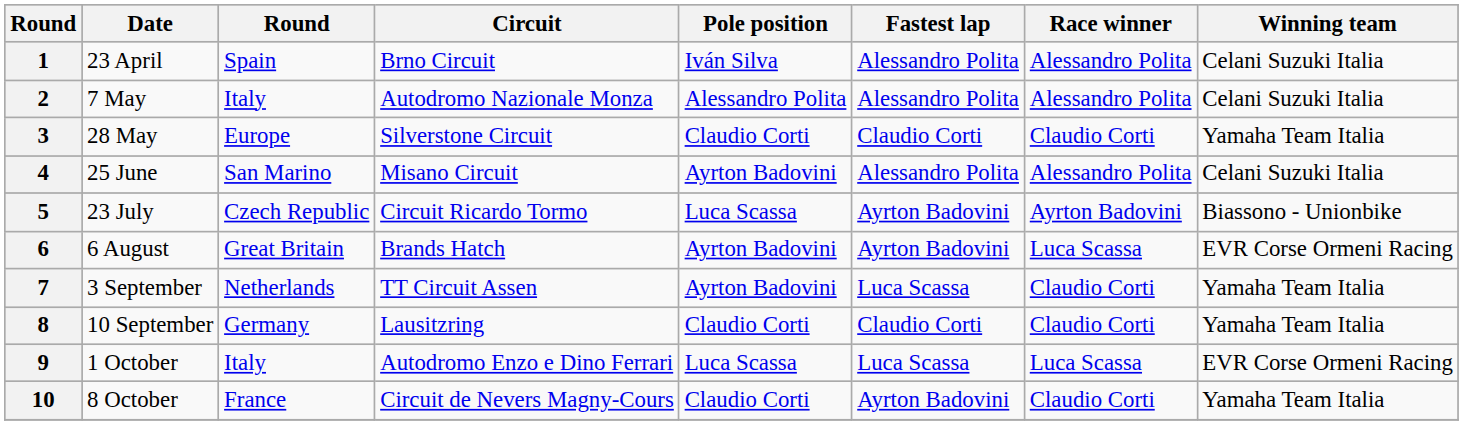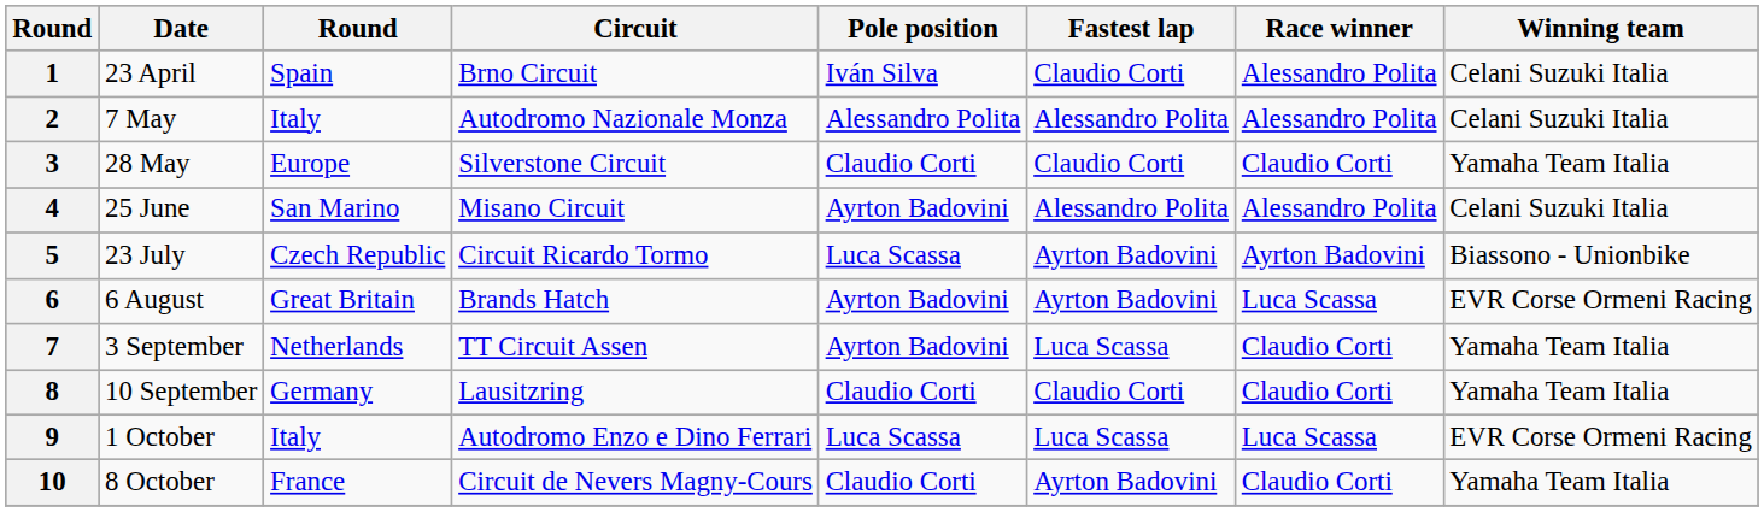1 | Fastest lap: Alessandro Polita -> Claudio Corti
